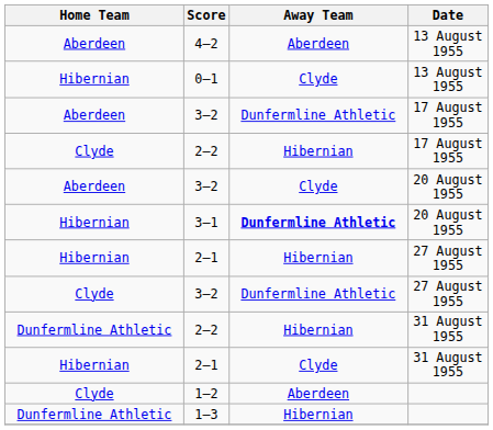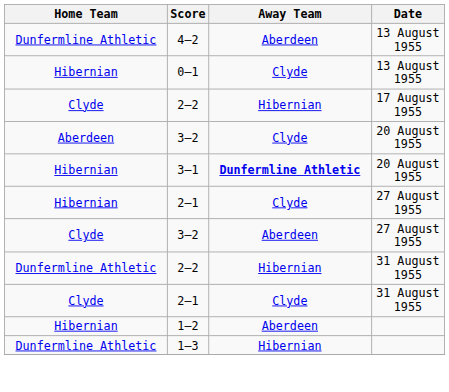4–2 | Home Team: Aberdeen -> Dunfermline Athletic
- row: Aberdeen | 3–2 | Dunfermline Athletic | 17 August 1955
2–1 / 27 August 1955 | Away Team: Hibernian -> Clyde
3–2 / 27 August 1955 | Away Team: Dunfermline Athletic -> Aberdeen
2–1 / 31 August 1955 | Home Team: Hibernian -> Clyde
1–2 | Home Team: Clyde -> Hibernian
